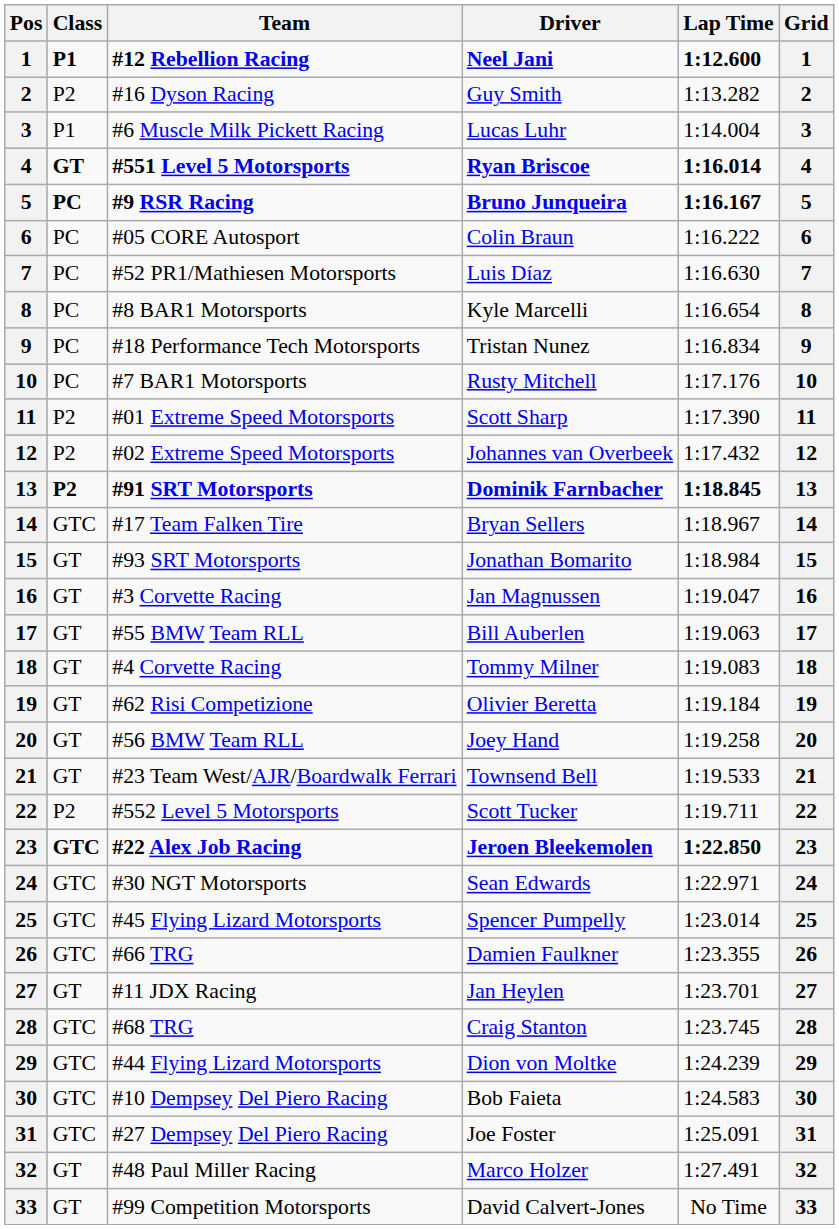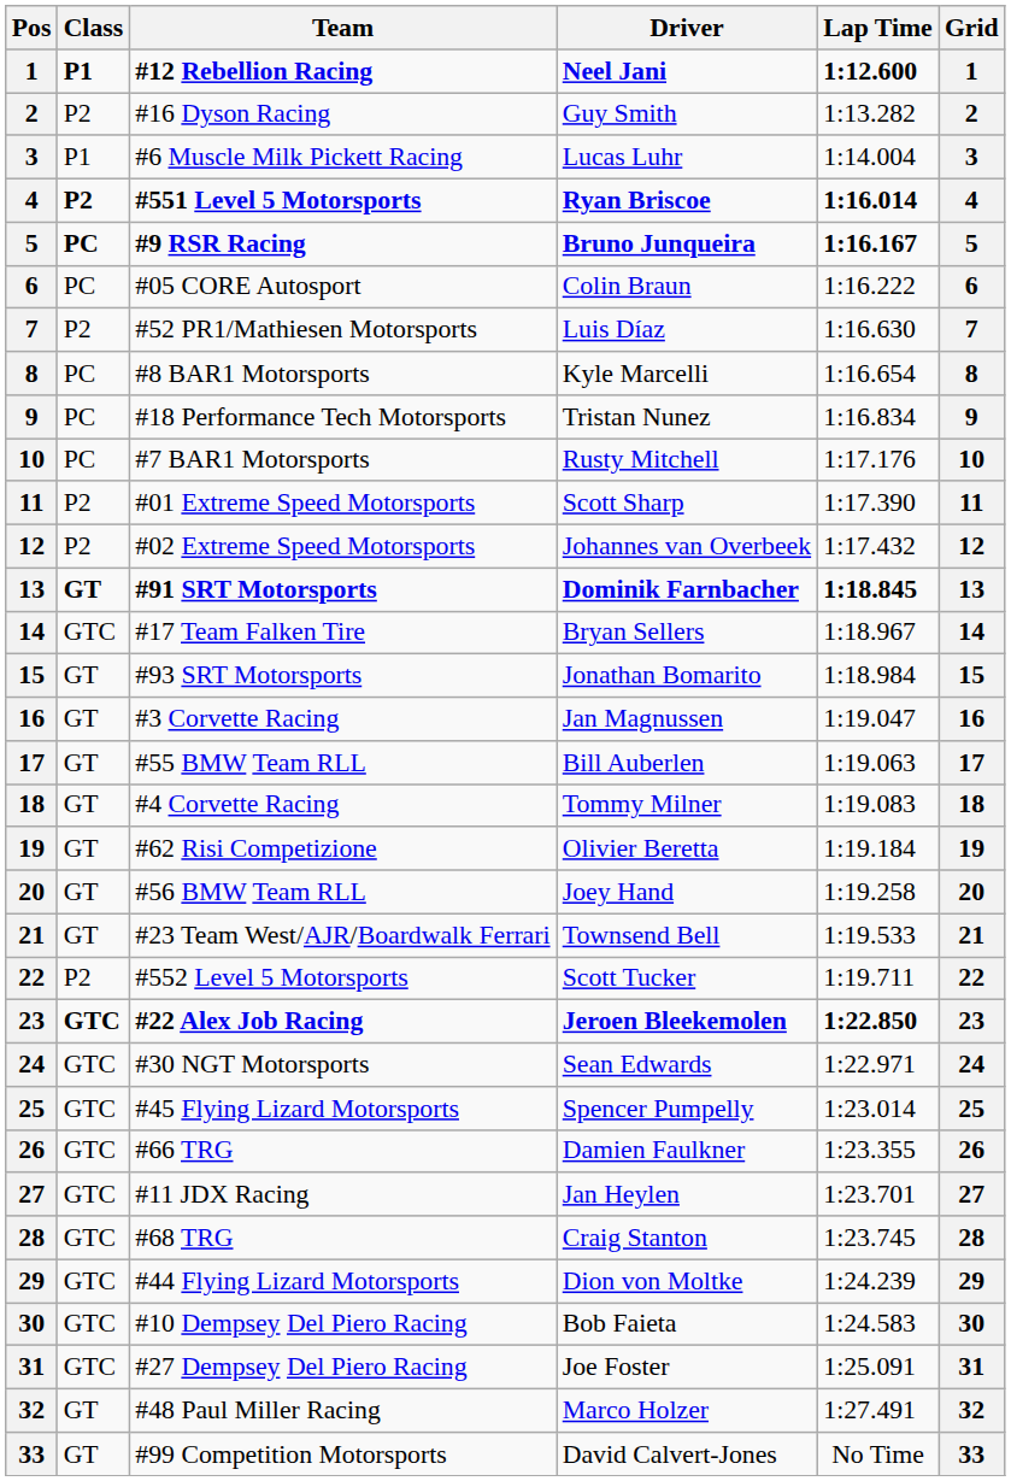#551 Level 5 Motorsports | Class: GT -> P2
#52 PR1/Mathiesen Motorsports | Class: PC -> P2
#91 SRT Motorsports | Class: P2 -> GT
#11 JDX Racing | Class: GT -> GTC
